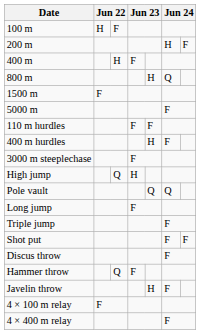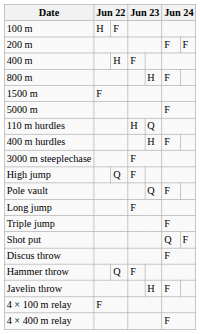200 m | column 6: H -> F
800 m | column 6: Q -> F
110 m hurdles | column 4: F -> H
110 m hurdles | column 5: F -> Q
High jump | column 4: H -> F
Pole vault | column 6: Q -> F
Shot put | column 6: F -> Q
